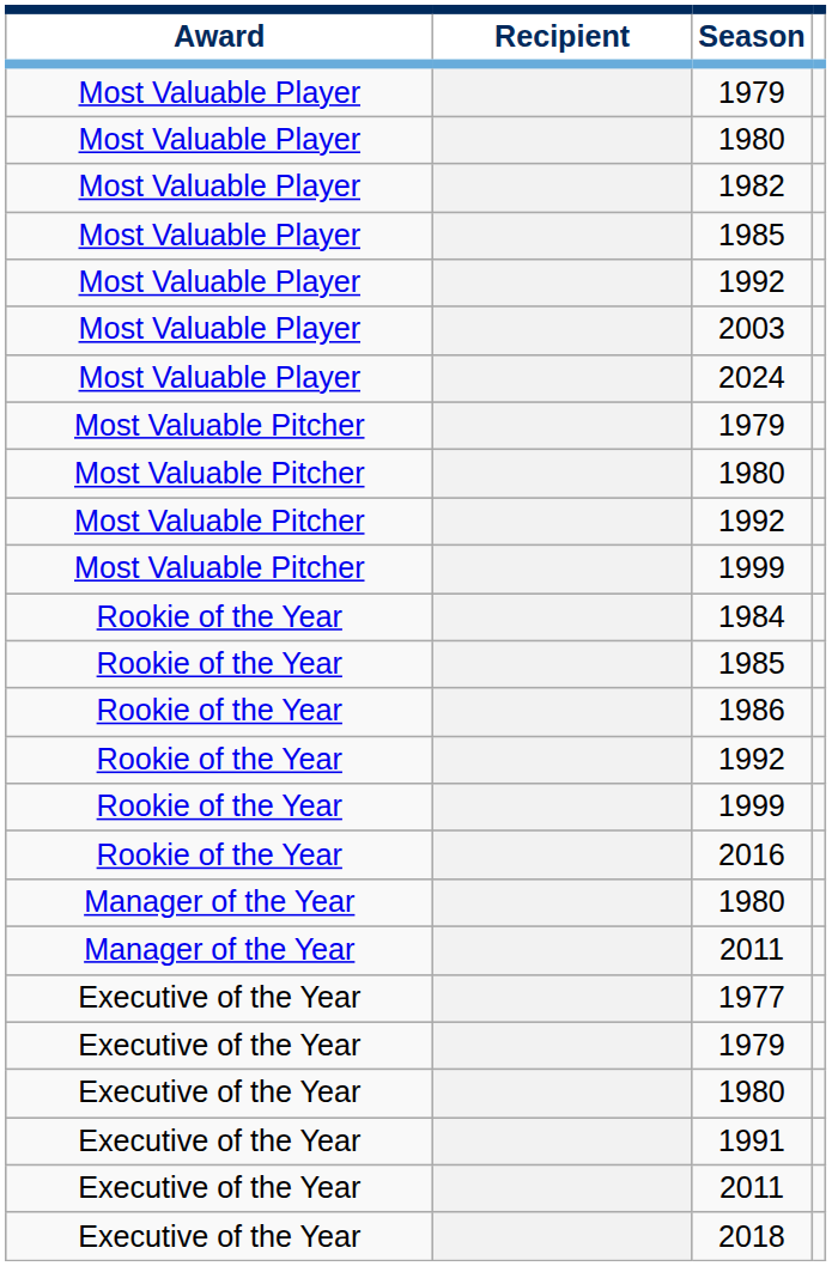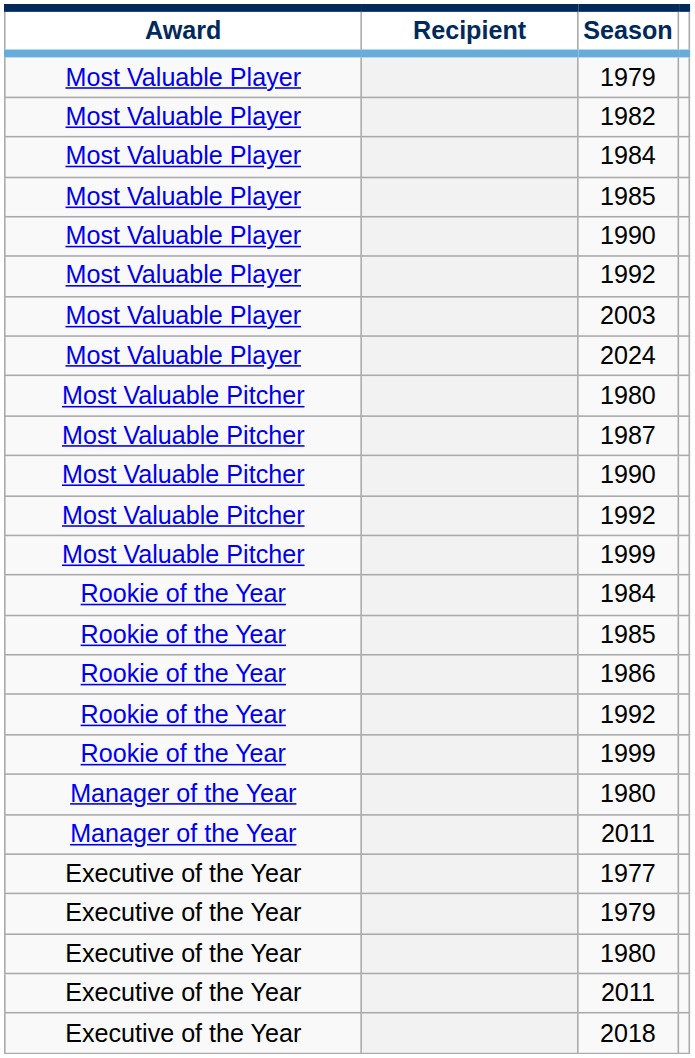- row: Most Valuable Player | 1980
+ row: Most Valuable Player | 1984
+ row: Most Valuable Player | 1990
- row: Most Valuable Pitcher | 1979
+ row: Most Valuable Pitcher | 1987
+ row: Most Valuable Pitcher | 1990
- row: Rookie of the Year | 2016
- row: Executive of the Year | 1991
